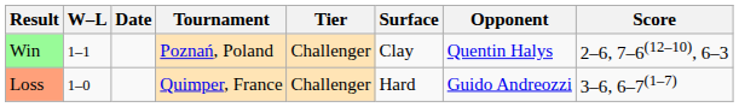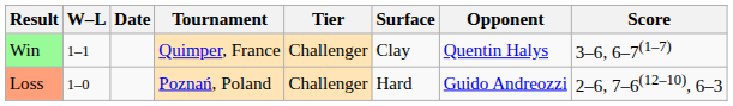Win | Tournament: Poznań, Poland -> Quimper, France
Win | Score: 2–6, 7–6(12–10), 6–3 -> 3–6, 6–7(1–7)
Loss | Tournament: Quimper, France -> Poznań, Poland
Loss | Score: 3–6, 6–7(1–7) -> 2–6, 7–6(12–10), 6–3
